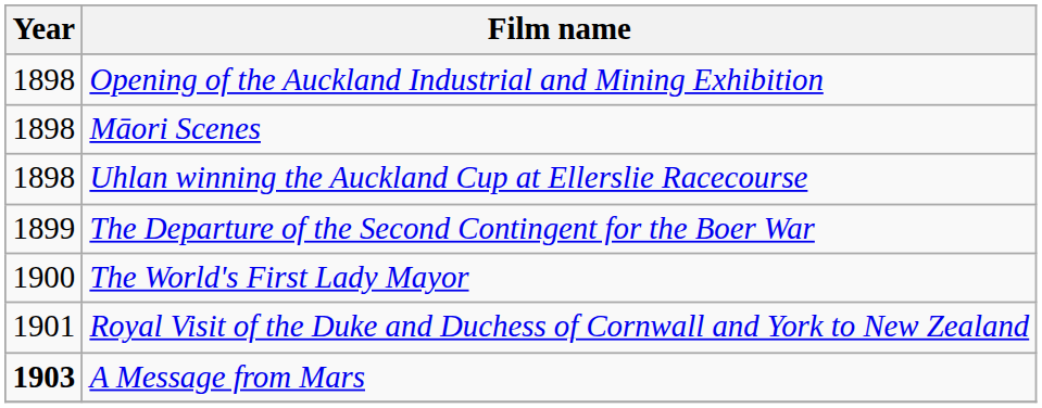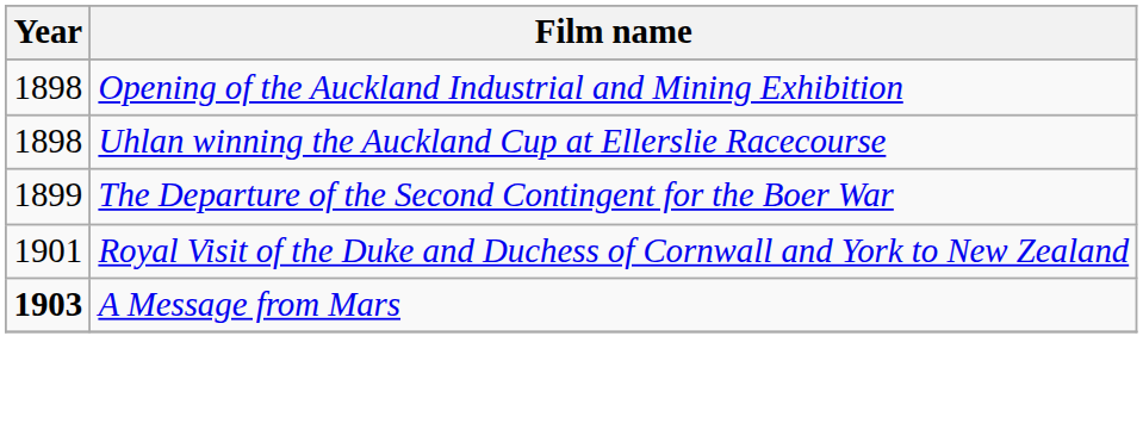- row: 1898 | Māori Scenes
- row: 1900 | The World's First Lady Mayor
